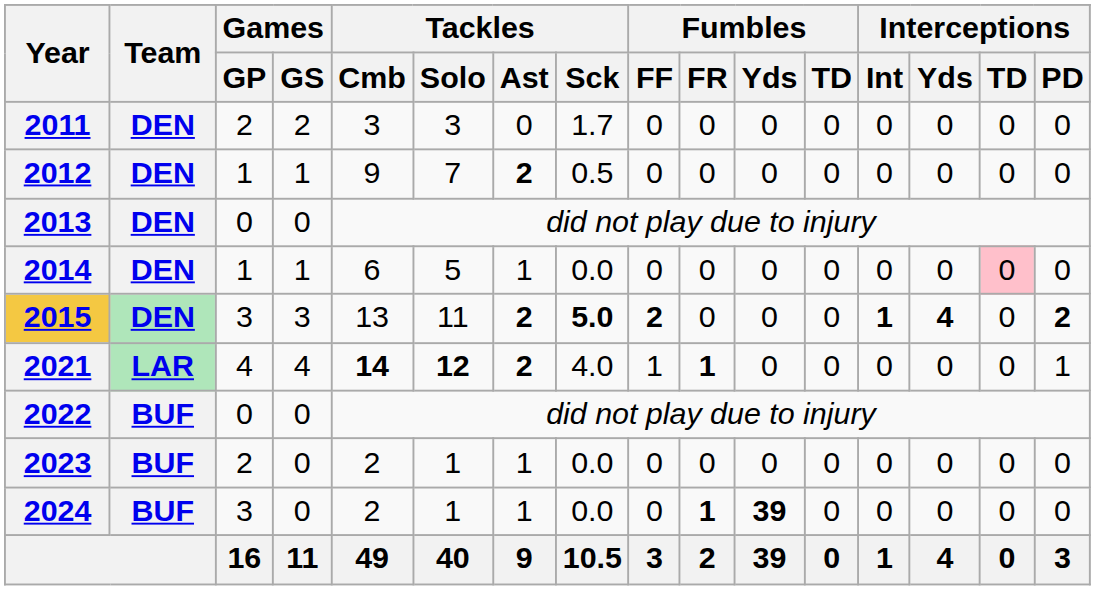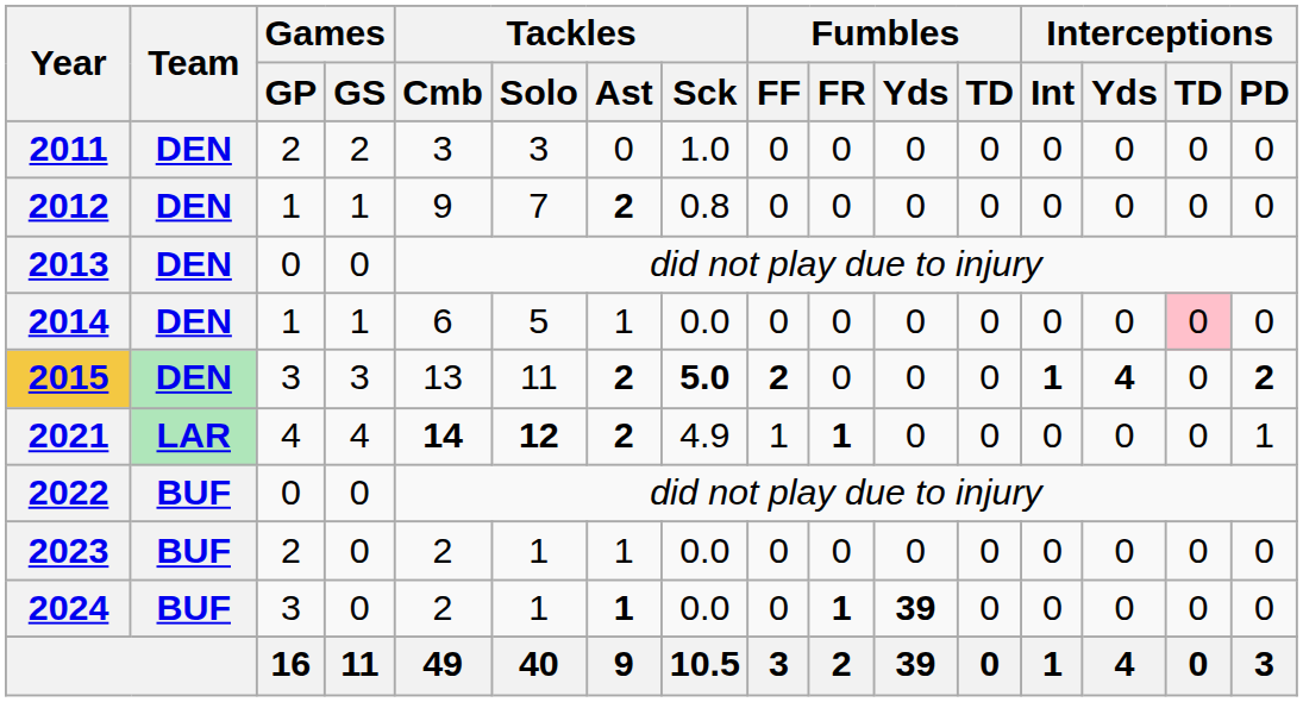2011 | Tackles / Sck: 1.7 -> 1.0
2012 | Tackles / Sck: 0.5 -> 0.8
2021 | Tackles / Sck: 4.0 -> 4.9
2024 | Tackles / Ast: normal -> bold
